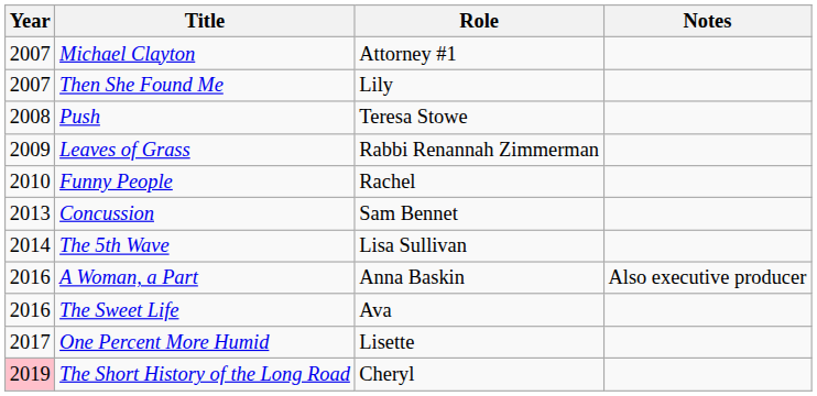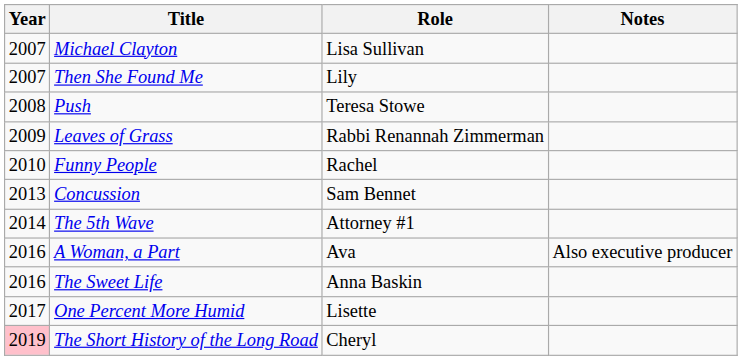Michael Clayton | Role: Attorney #1 -> Lisa Sullivan
The 5th Wave | Role: Lisa Sullivan -> Attorney #1
A Woman, a Part | Role: Anna Baskin -> Ava
The Sweet Life | Role: Ava -> Anna Baskin
